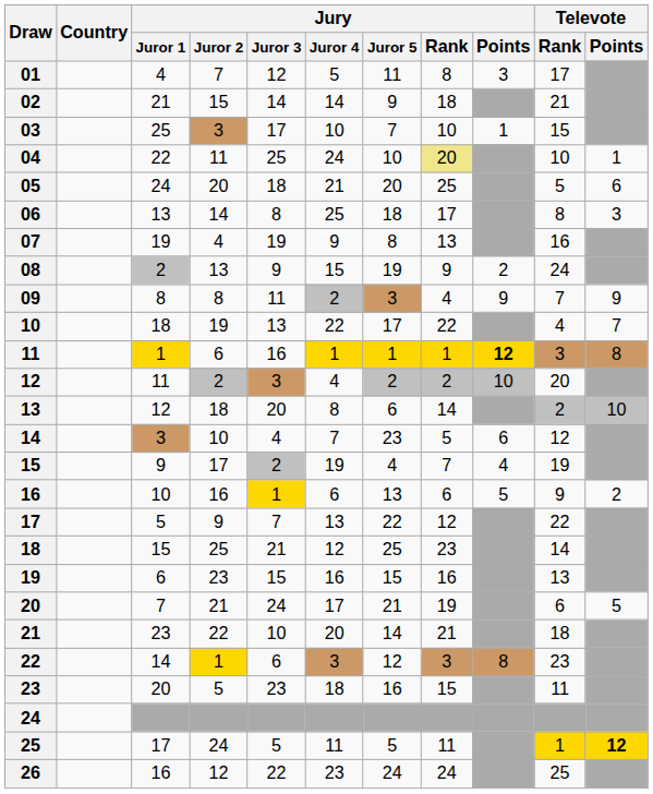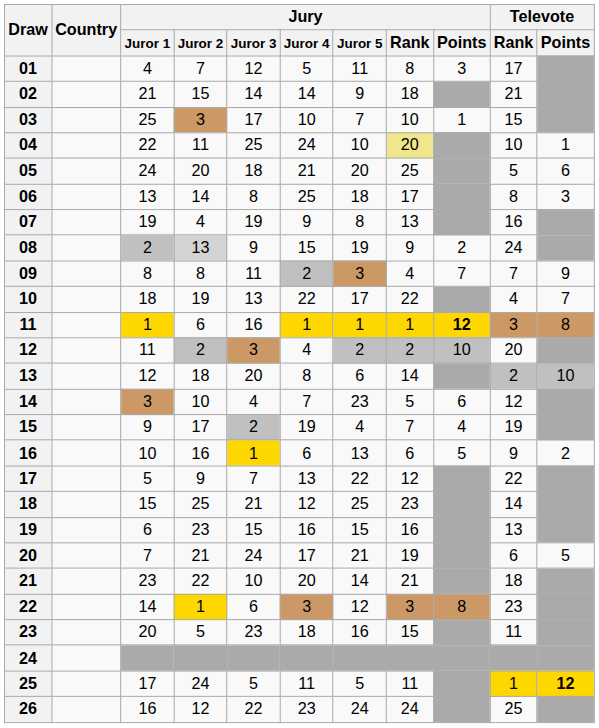08 | Jury / Juror 2: no background -> lightgrey background
09 | Jury / Points: 9 -> 7
